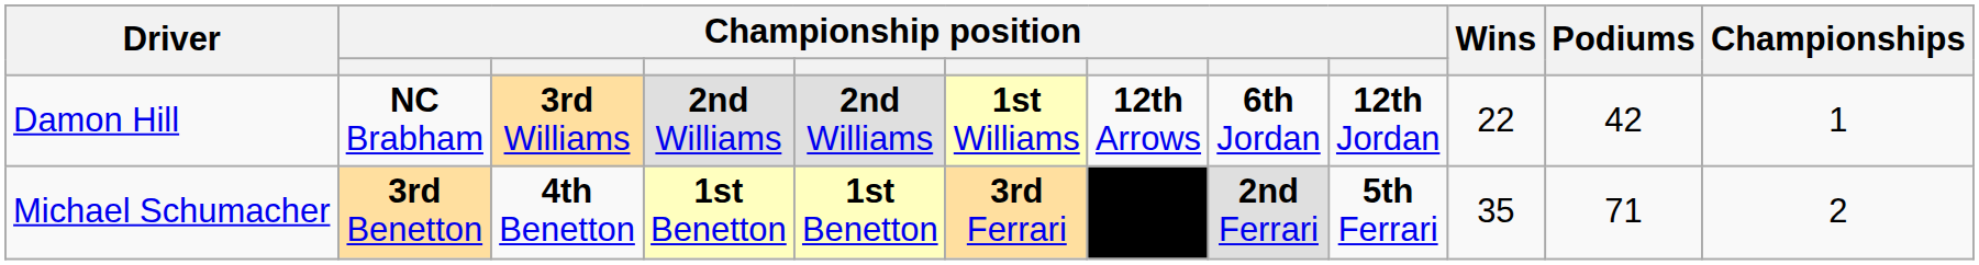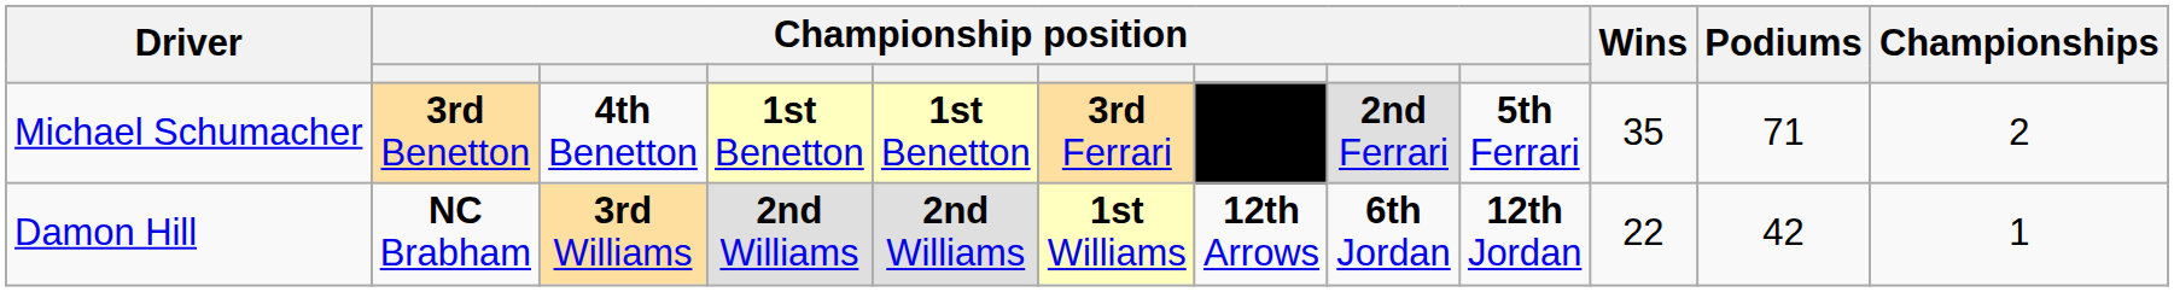rows swapped: Damon Hill <-> Michael Schumacher
